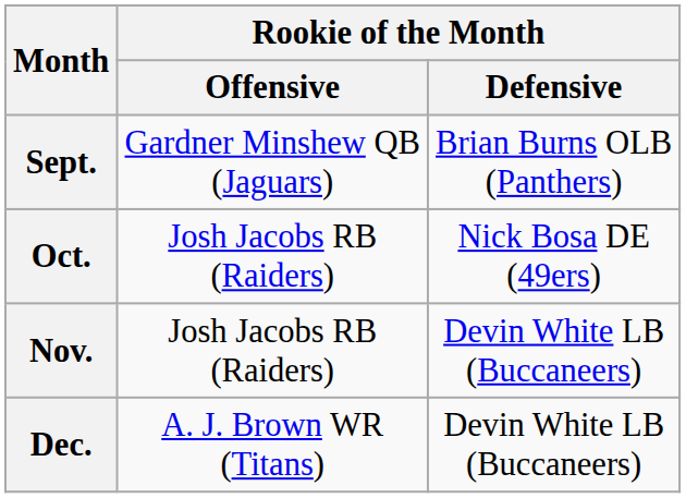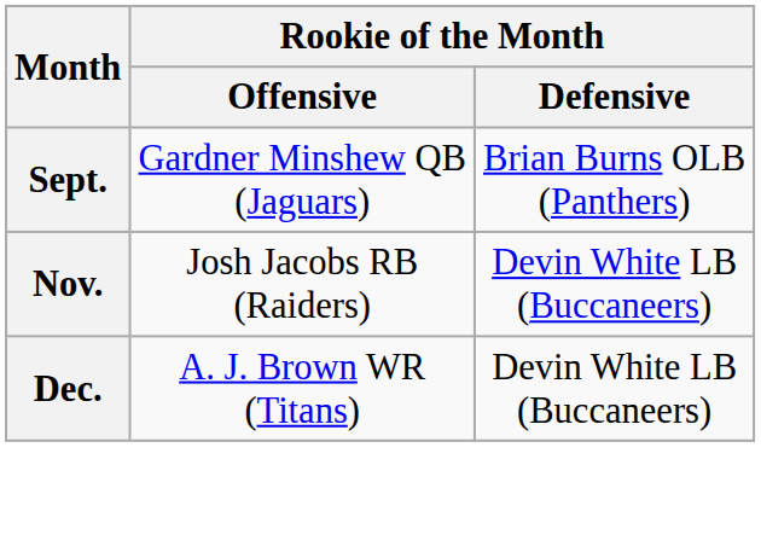- row: Oct. | Josh Jacobs RB (Raiders) | Nick Bosa DE (49ers)
